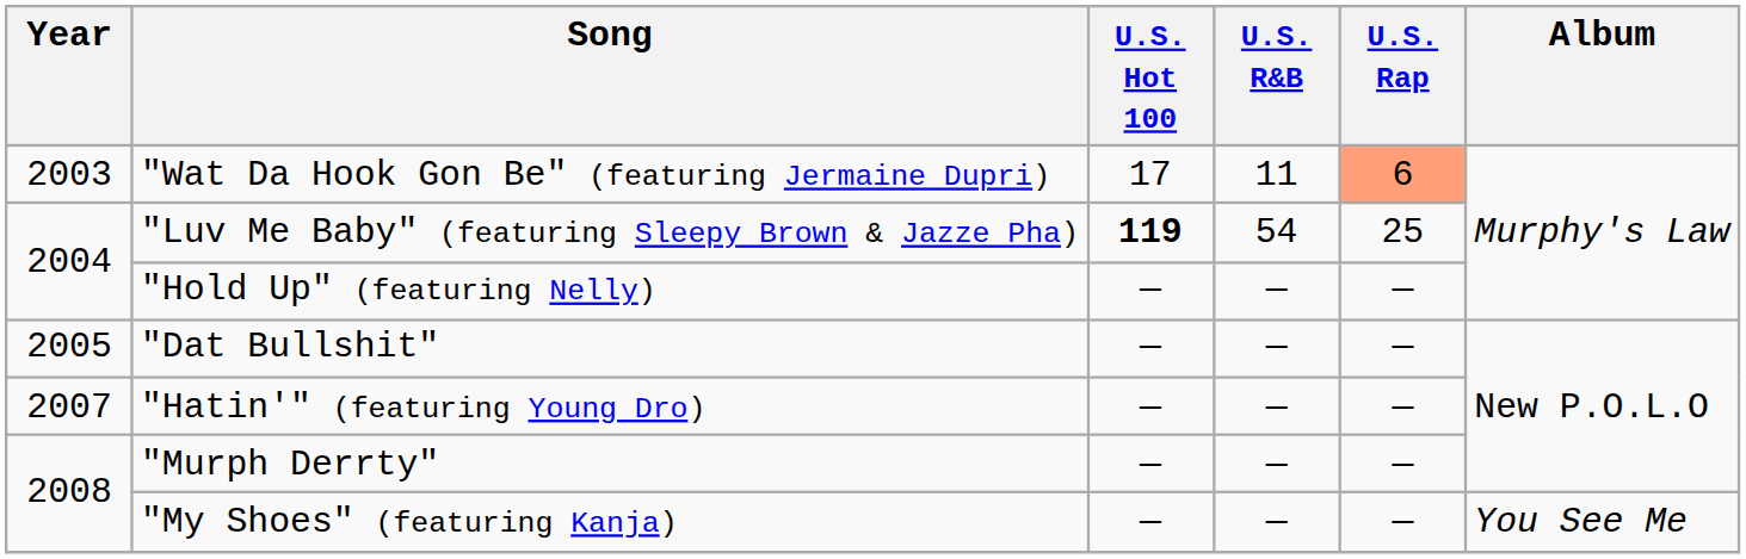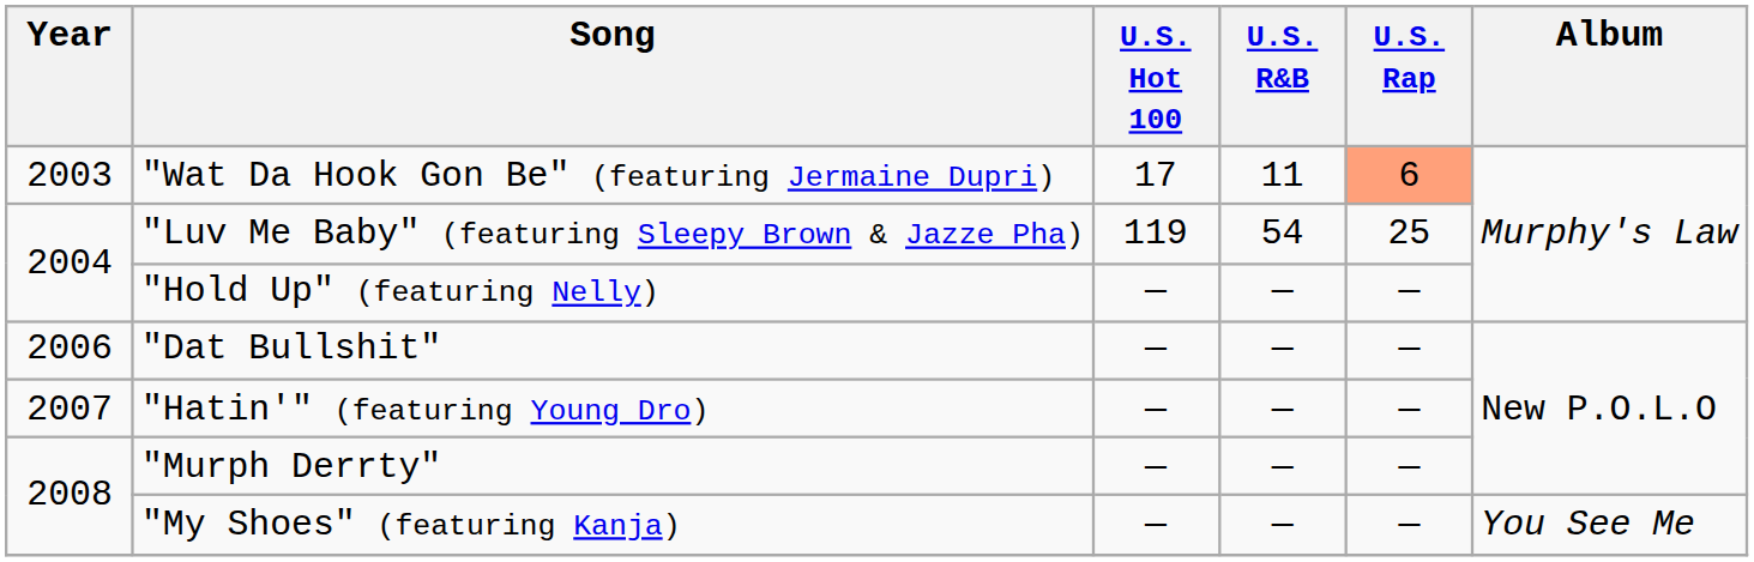"Luv Me Baby" (featuring Sleepy Brown & Jazze Pha) | U.S. Hot 100: bold -> normal
"Dat Bullshit" | Year: 2005 -> 2006
